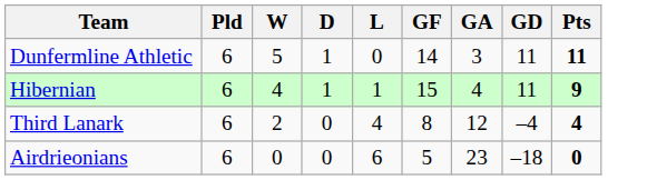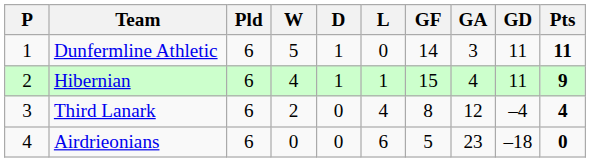+ column: P | 1 | 2 | 3 | 4
